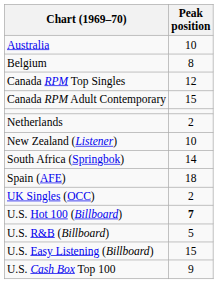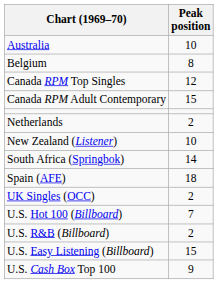U.S. Hot 100 (Billboard) | Peak position: bold -> normal
U.S. R&B (Billboard) | Peak position: 5 -> 2
